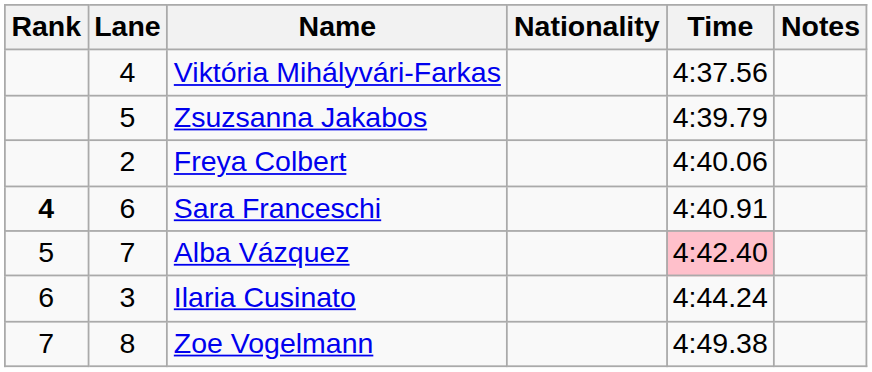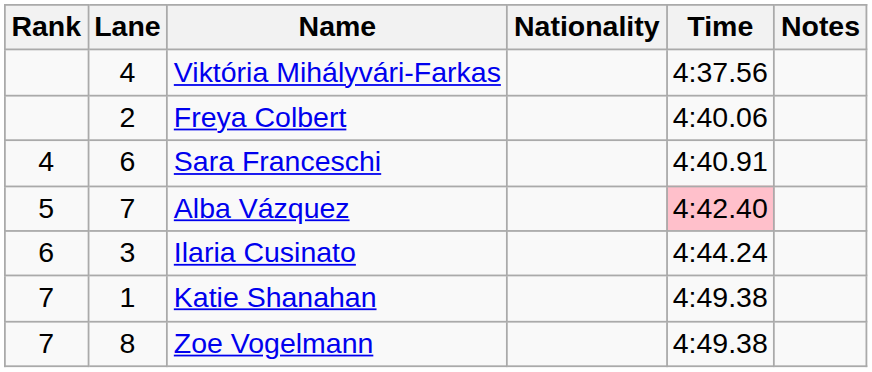- row: 5 | Zsuzsanna Jakabos | 4:39.79
Sara Franceschi | Rank: bold -> normal
+ row: 7 | 1 | Katie Shanahan | 4:49.38
